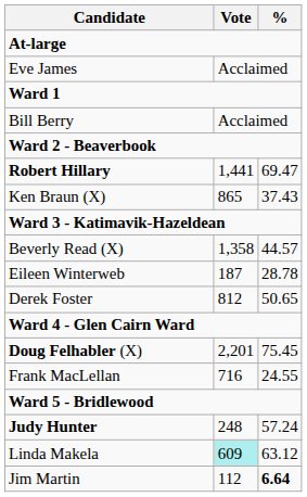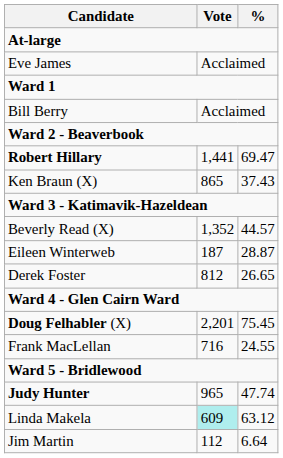Beverly Read (X) | Vote: 1,358 -> 1,352
Eileen Winterweb | %: 28.78 -> 28.87
Derek Foster | %: 50.65 -> 26.65
Judy Hunter | Vote: 248 -> 965
Judy Hunter | %: 57.24 -> 47.74
Jim Martin | %: bold -> normal
